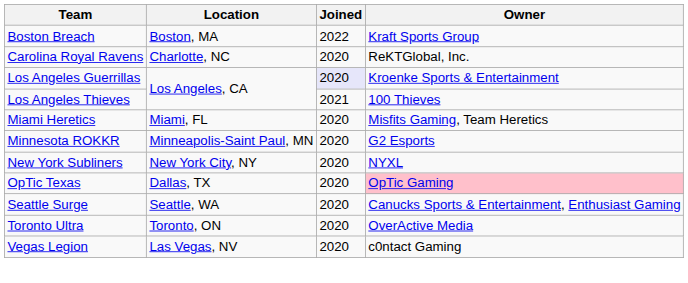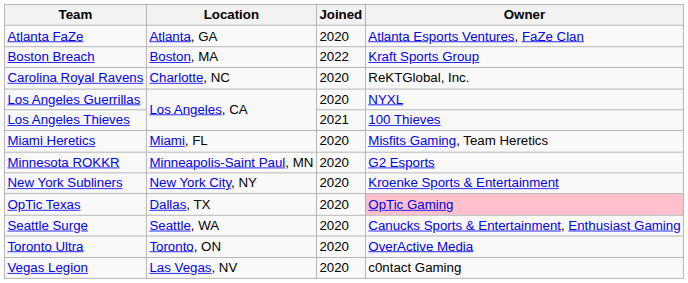+ row: Atlanta FaZe | Atlanta, GA | 2020 | Atlanta Esports Ventures, FaZe Clan
Los Angeles Guerrillas | Joined: lavender background -> no background
Los Angeles Guerrillas | Owner: Kroenke Sports & Entertainment -> NYXL
New York Subliners | Owner: NYXL -> Kroenke Sports & Entertainment
